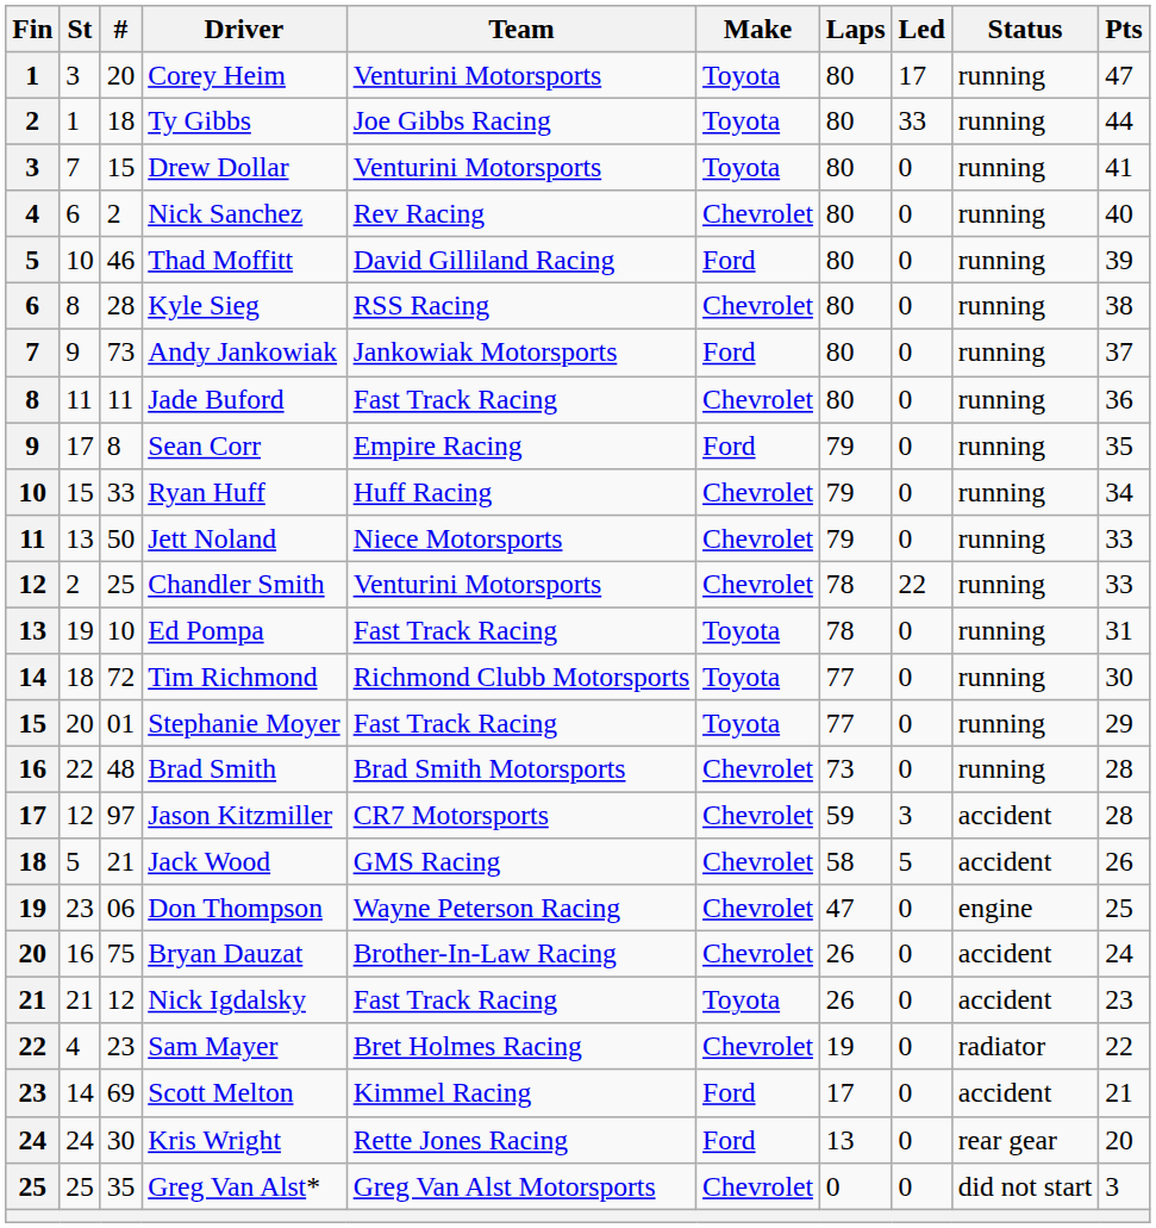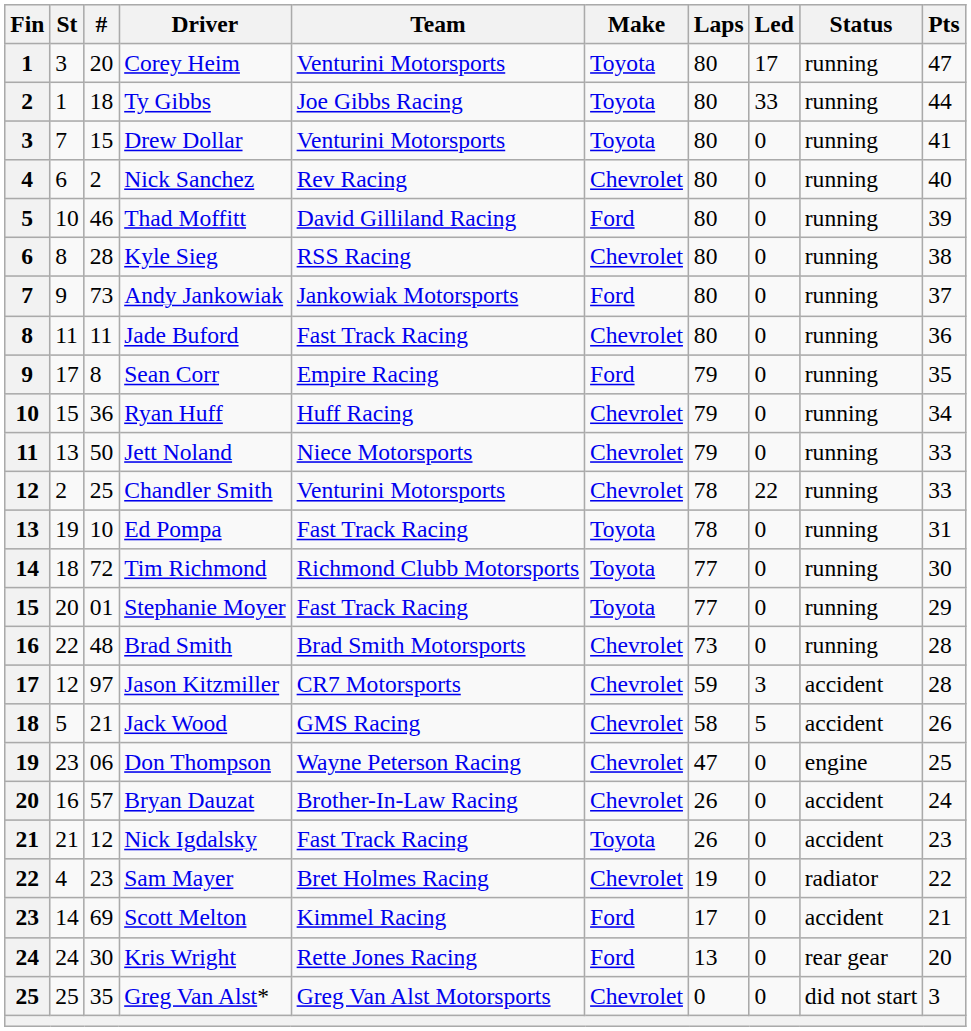Ryan Huff | #: 33 -> 36
Bryan Dauzat | #: 75 -> 57
